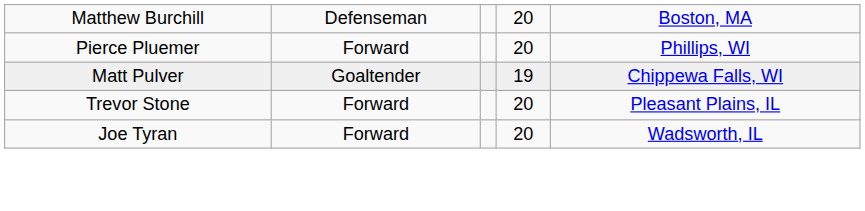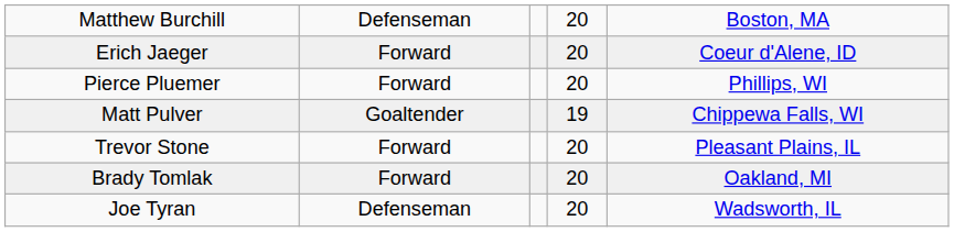+ row: Erich Jaeger | Forward | 20 | Coeur d'Alene, ID
+ row: Brady Tomlak | Forward | 20 | Oakland, MI
Joe Tyran | column 2: Forward -> Defenseman
